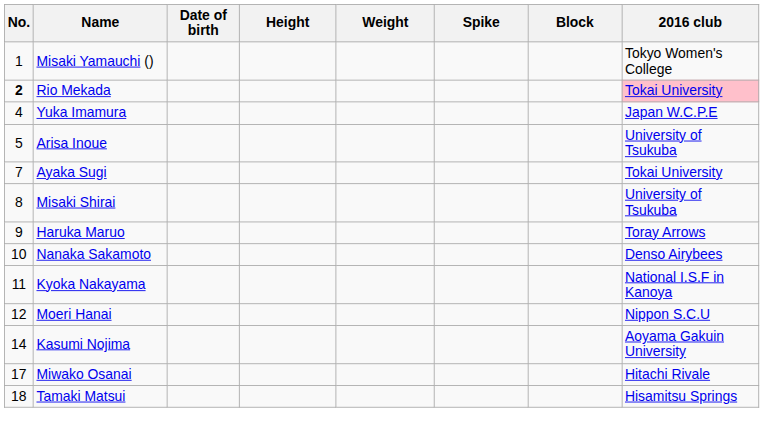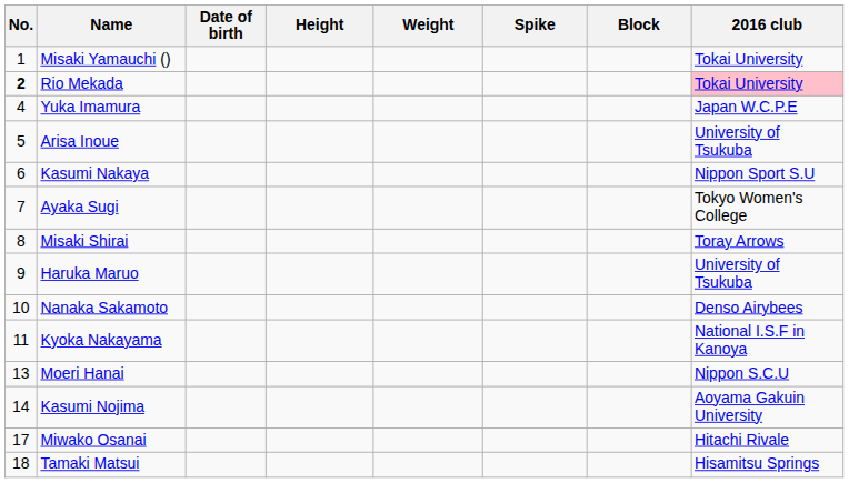Misaki Yamauchi () | 2016 club: Tokyo Women's College -> Tokai University
+ row: 6 | Kasumi Nakaya | Nippon Sport S.U
Ayaka Sugi | 2016 club: Tokai University -> Tokyo Women's College
Misaki Shirai | 2016 club: University of Tsukuba -> Toray Arrows
Haruka Maruo | 2016 club: Toray Arrows -> University of Tsukuba
Moeri Hanai | No.: 12 -> 13
